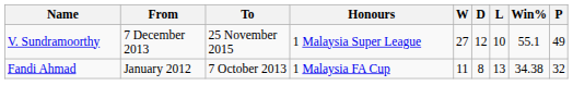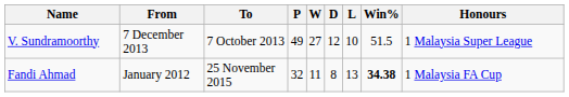columns swapped: P <-> Honours
V. Sundramoorthy | To: 25 November 2015 -> 7 October 2013
V. Sundramoorthy | Win%: 55.1 -> 51.5
Fandi Ahmad | To: 7 October 2013 -> 25 November 2015
Fandi Ahmad | Win%: normal -> bold
